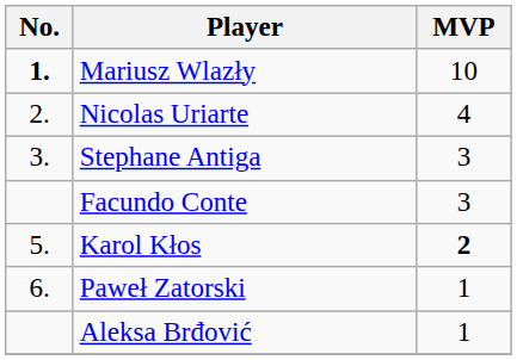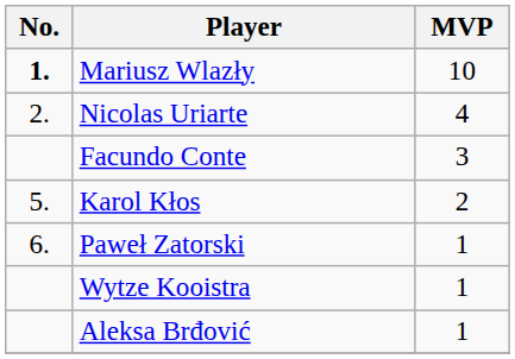- row: 3. | Stephane Antiga | 3
Karol Kłos | MVP: bold -> normal
+ row: Wytze Kooistra | 1
